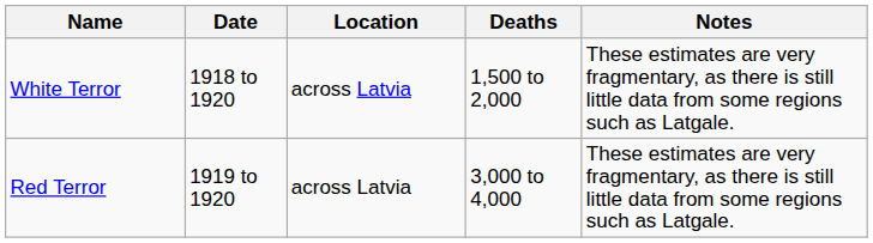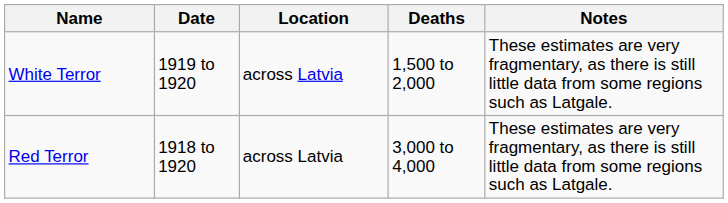White Terror | Date: 1918 to 1920 -> 1919 to 1920
Red Terror | Date: 1919 to 1920 -> 1918 to 1920
